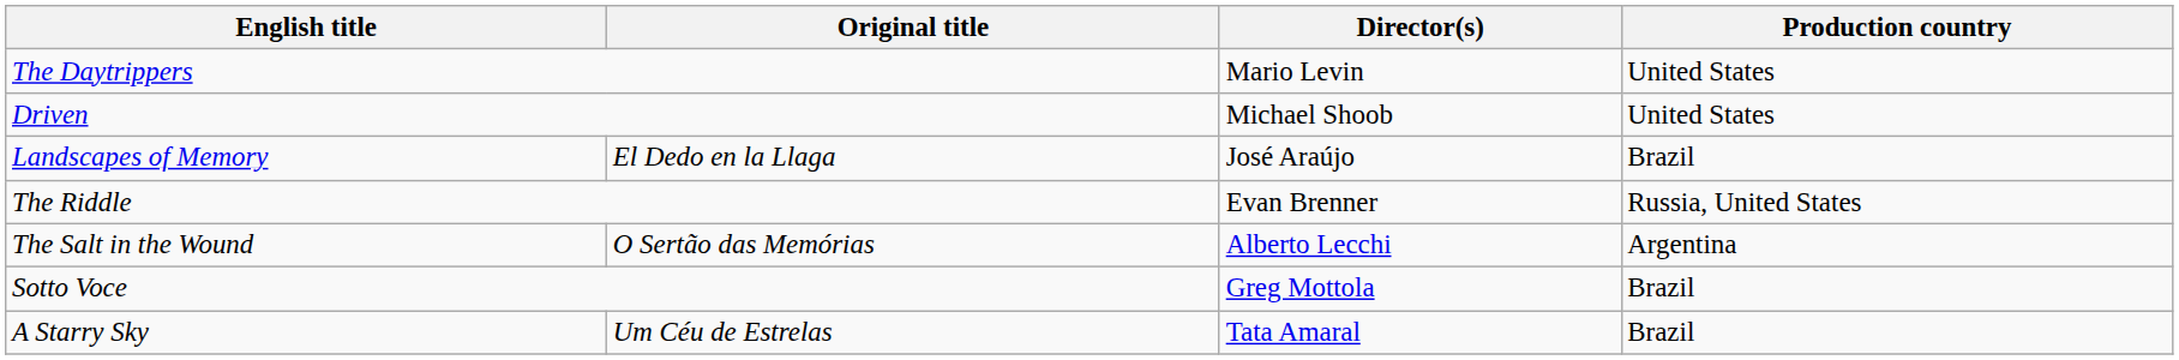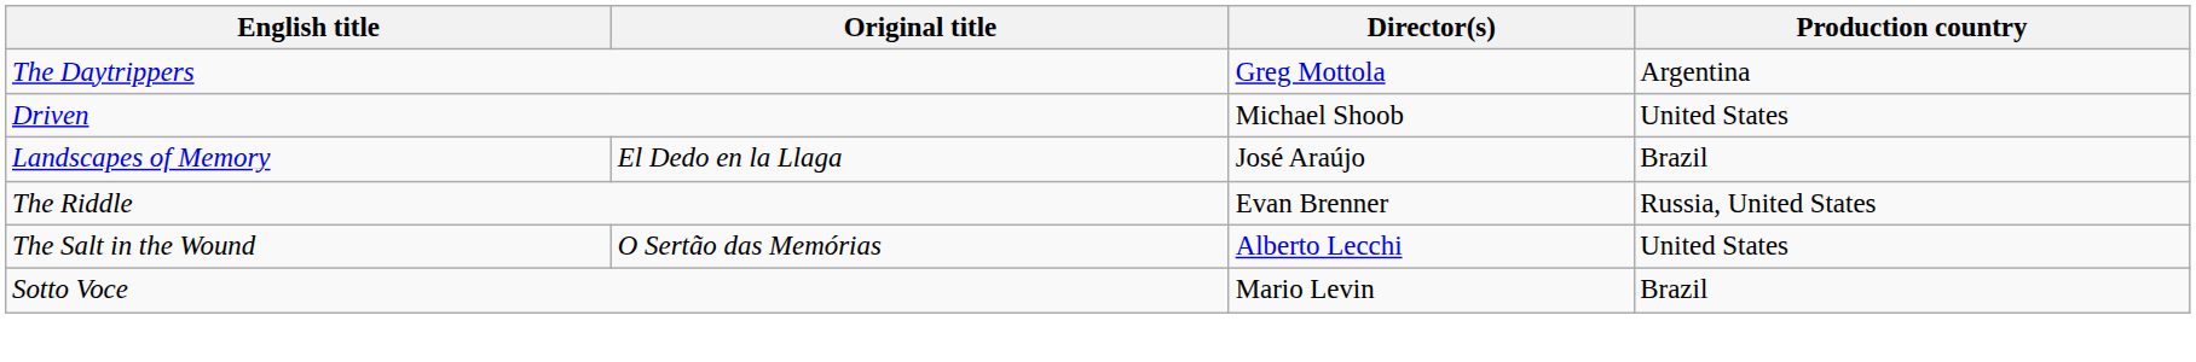The Daytrippers | Director(s): Mario Levin -> Greg Mottola
The Daytrippers | Production country: United States -> Argentina
The Salt in the Wound | Production country: Argentina -> United States
Sotto Voce | Director(s): Greg Mottola -> Mario Levin
- row: A Starry Sky | Um Céu de Estrelas | Tata Amaral | Brazil
